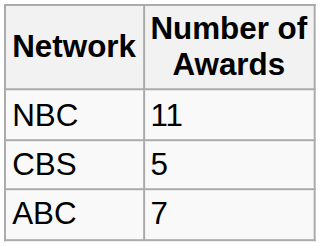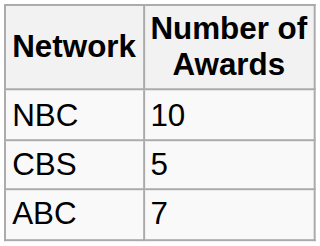NBC | Number of Awards: 11 -> 10
